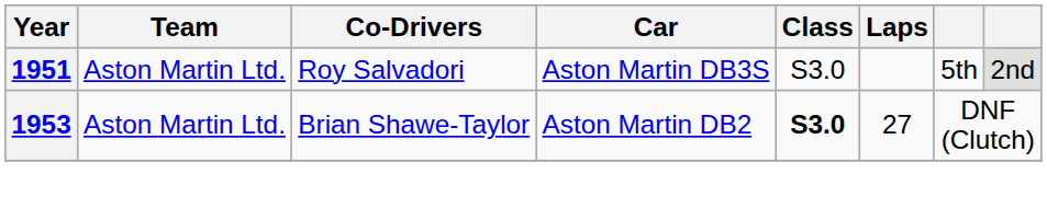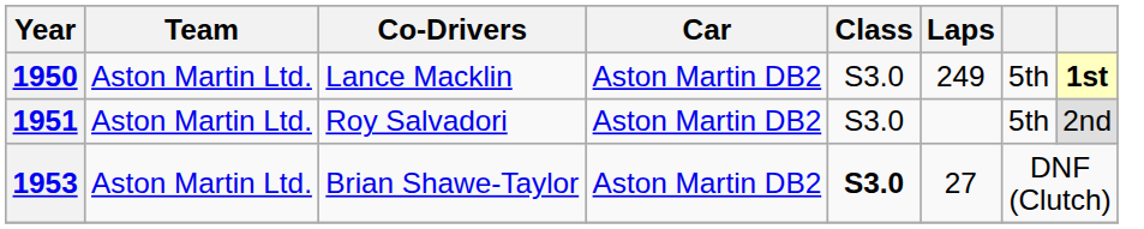+ row: 1950 | Aston Martin Ltd. | Lance Macklin | Aston Martin DB2 | S3.0 | 249 | 5th | 1st
1951 | Car: Aston Martin DB3S -> Aston Martin DB2
